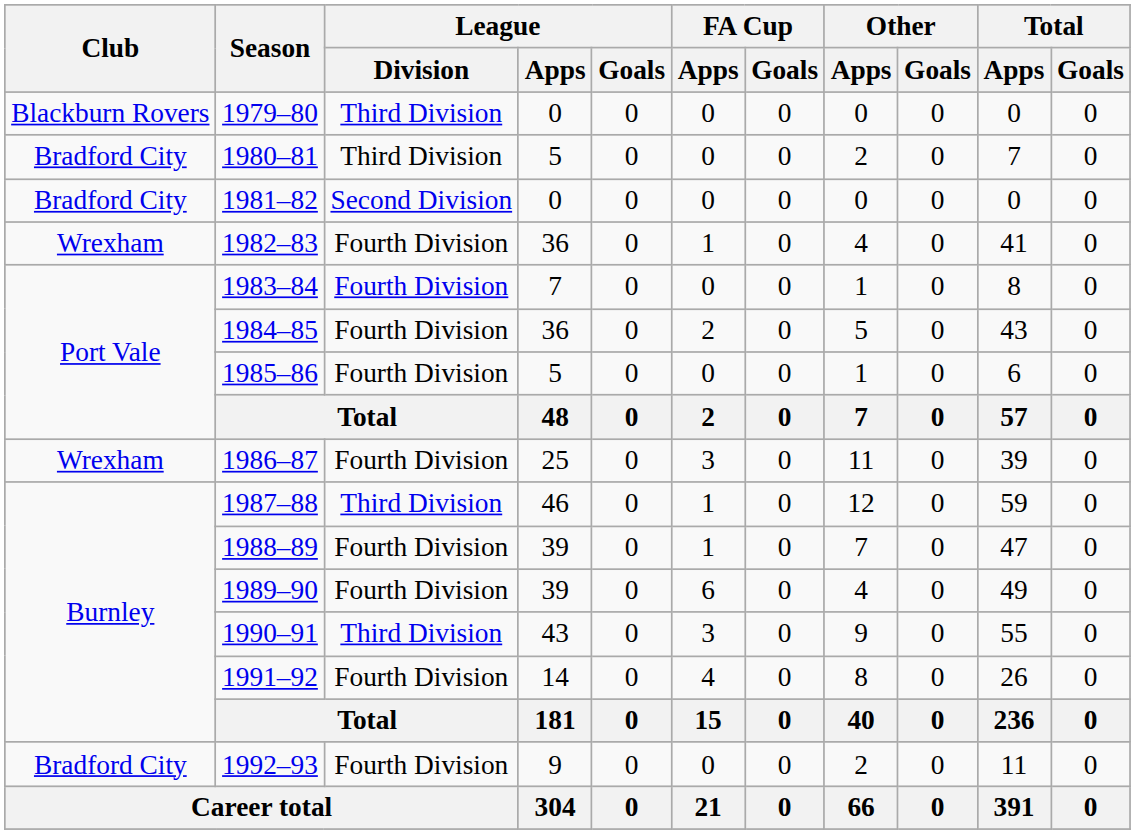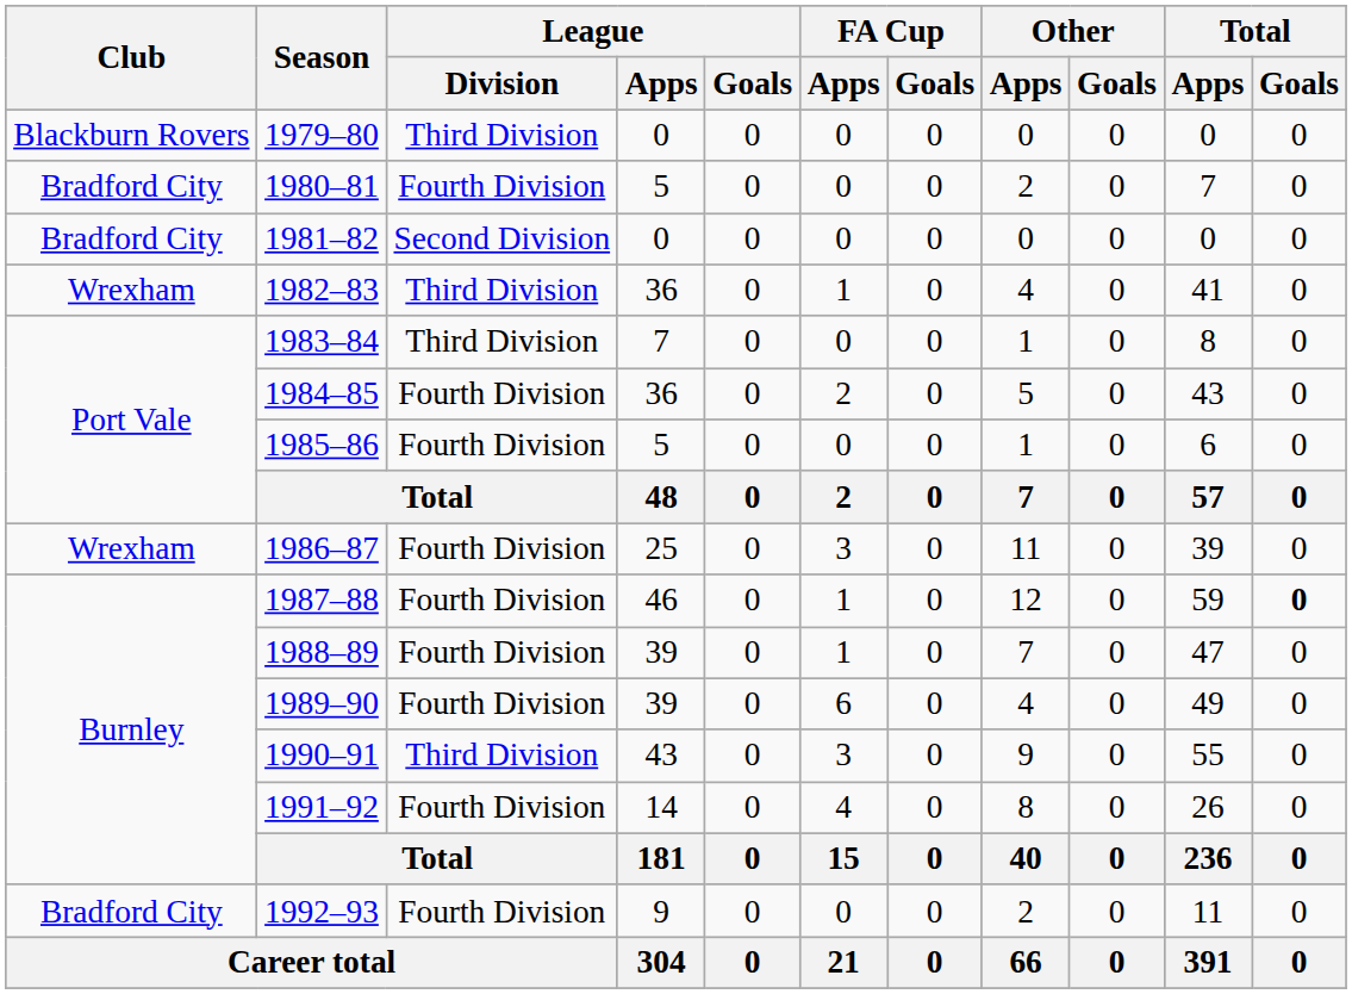1980–81 | League / Division: Third Division -> Fourth Division
1982–83 | League / Division: Fourth Division -> Third Division
1983–84 | League / Division: Fourth Division -> Third Division
1987–88 | League / Division: Third Division -> Fourth Division
1987–88 | Total / Goals: normal -> bold
